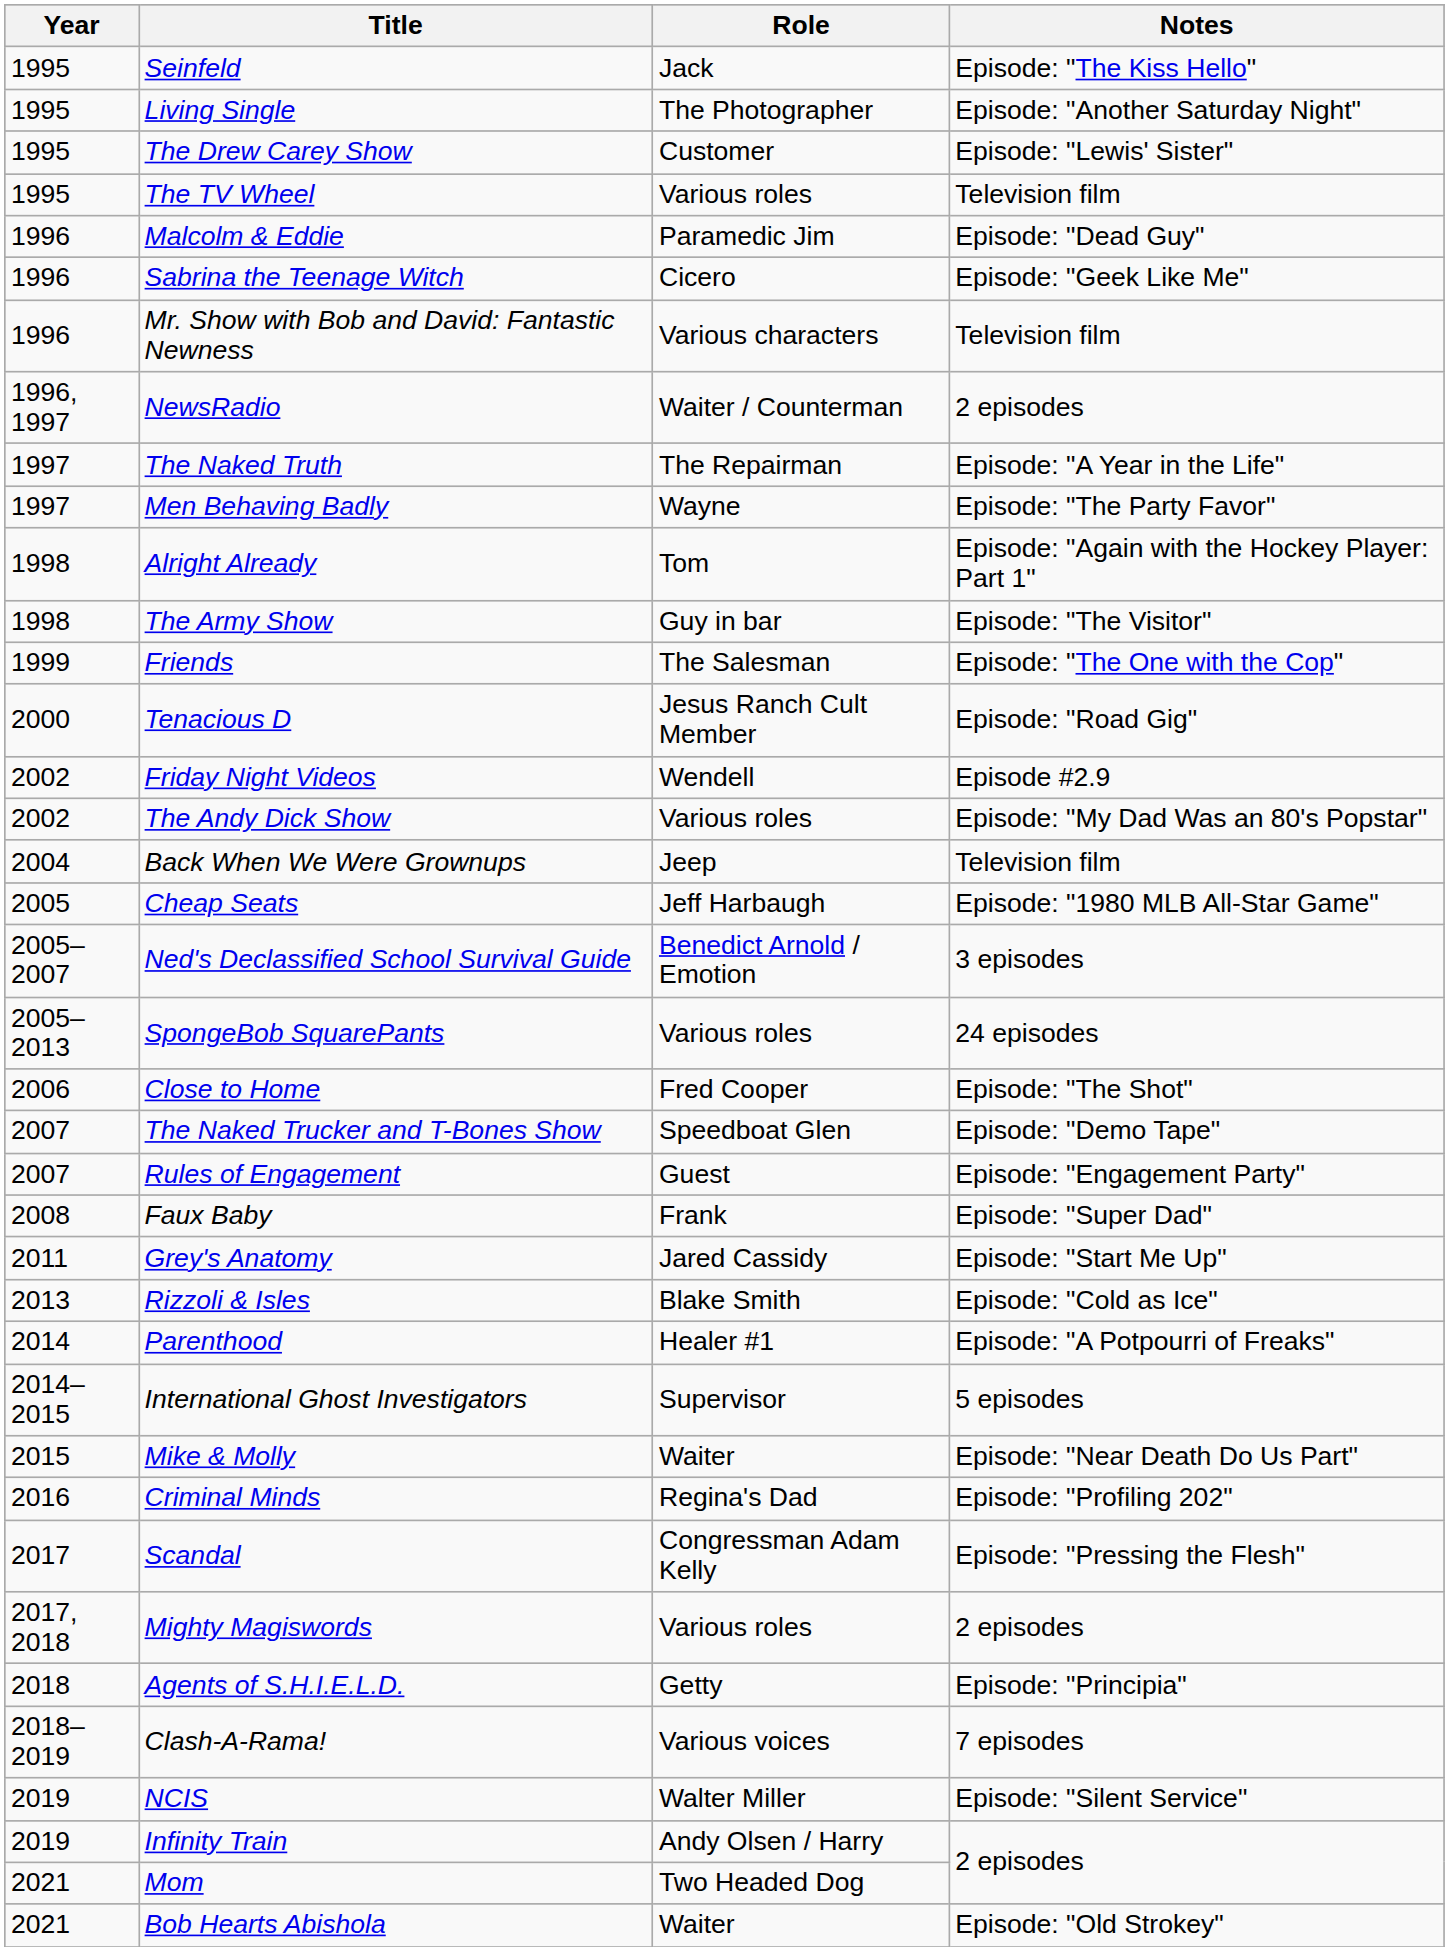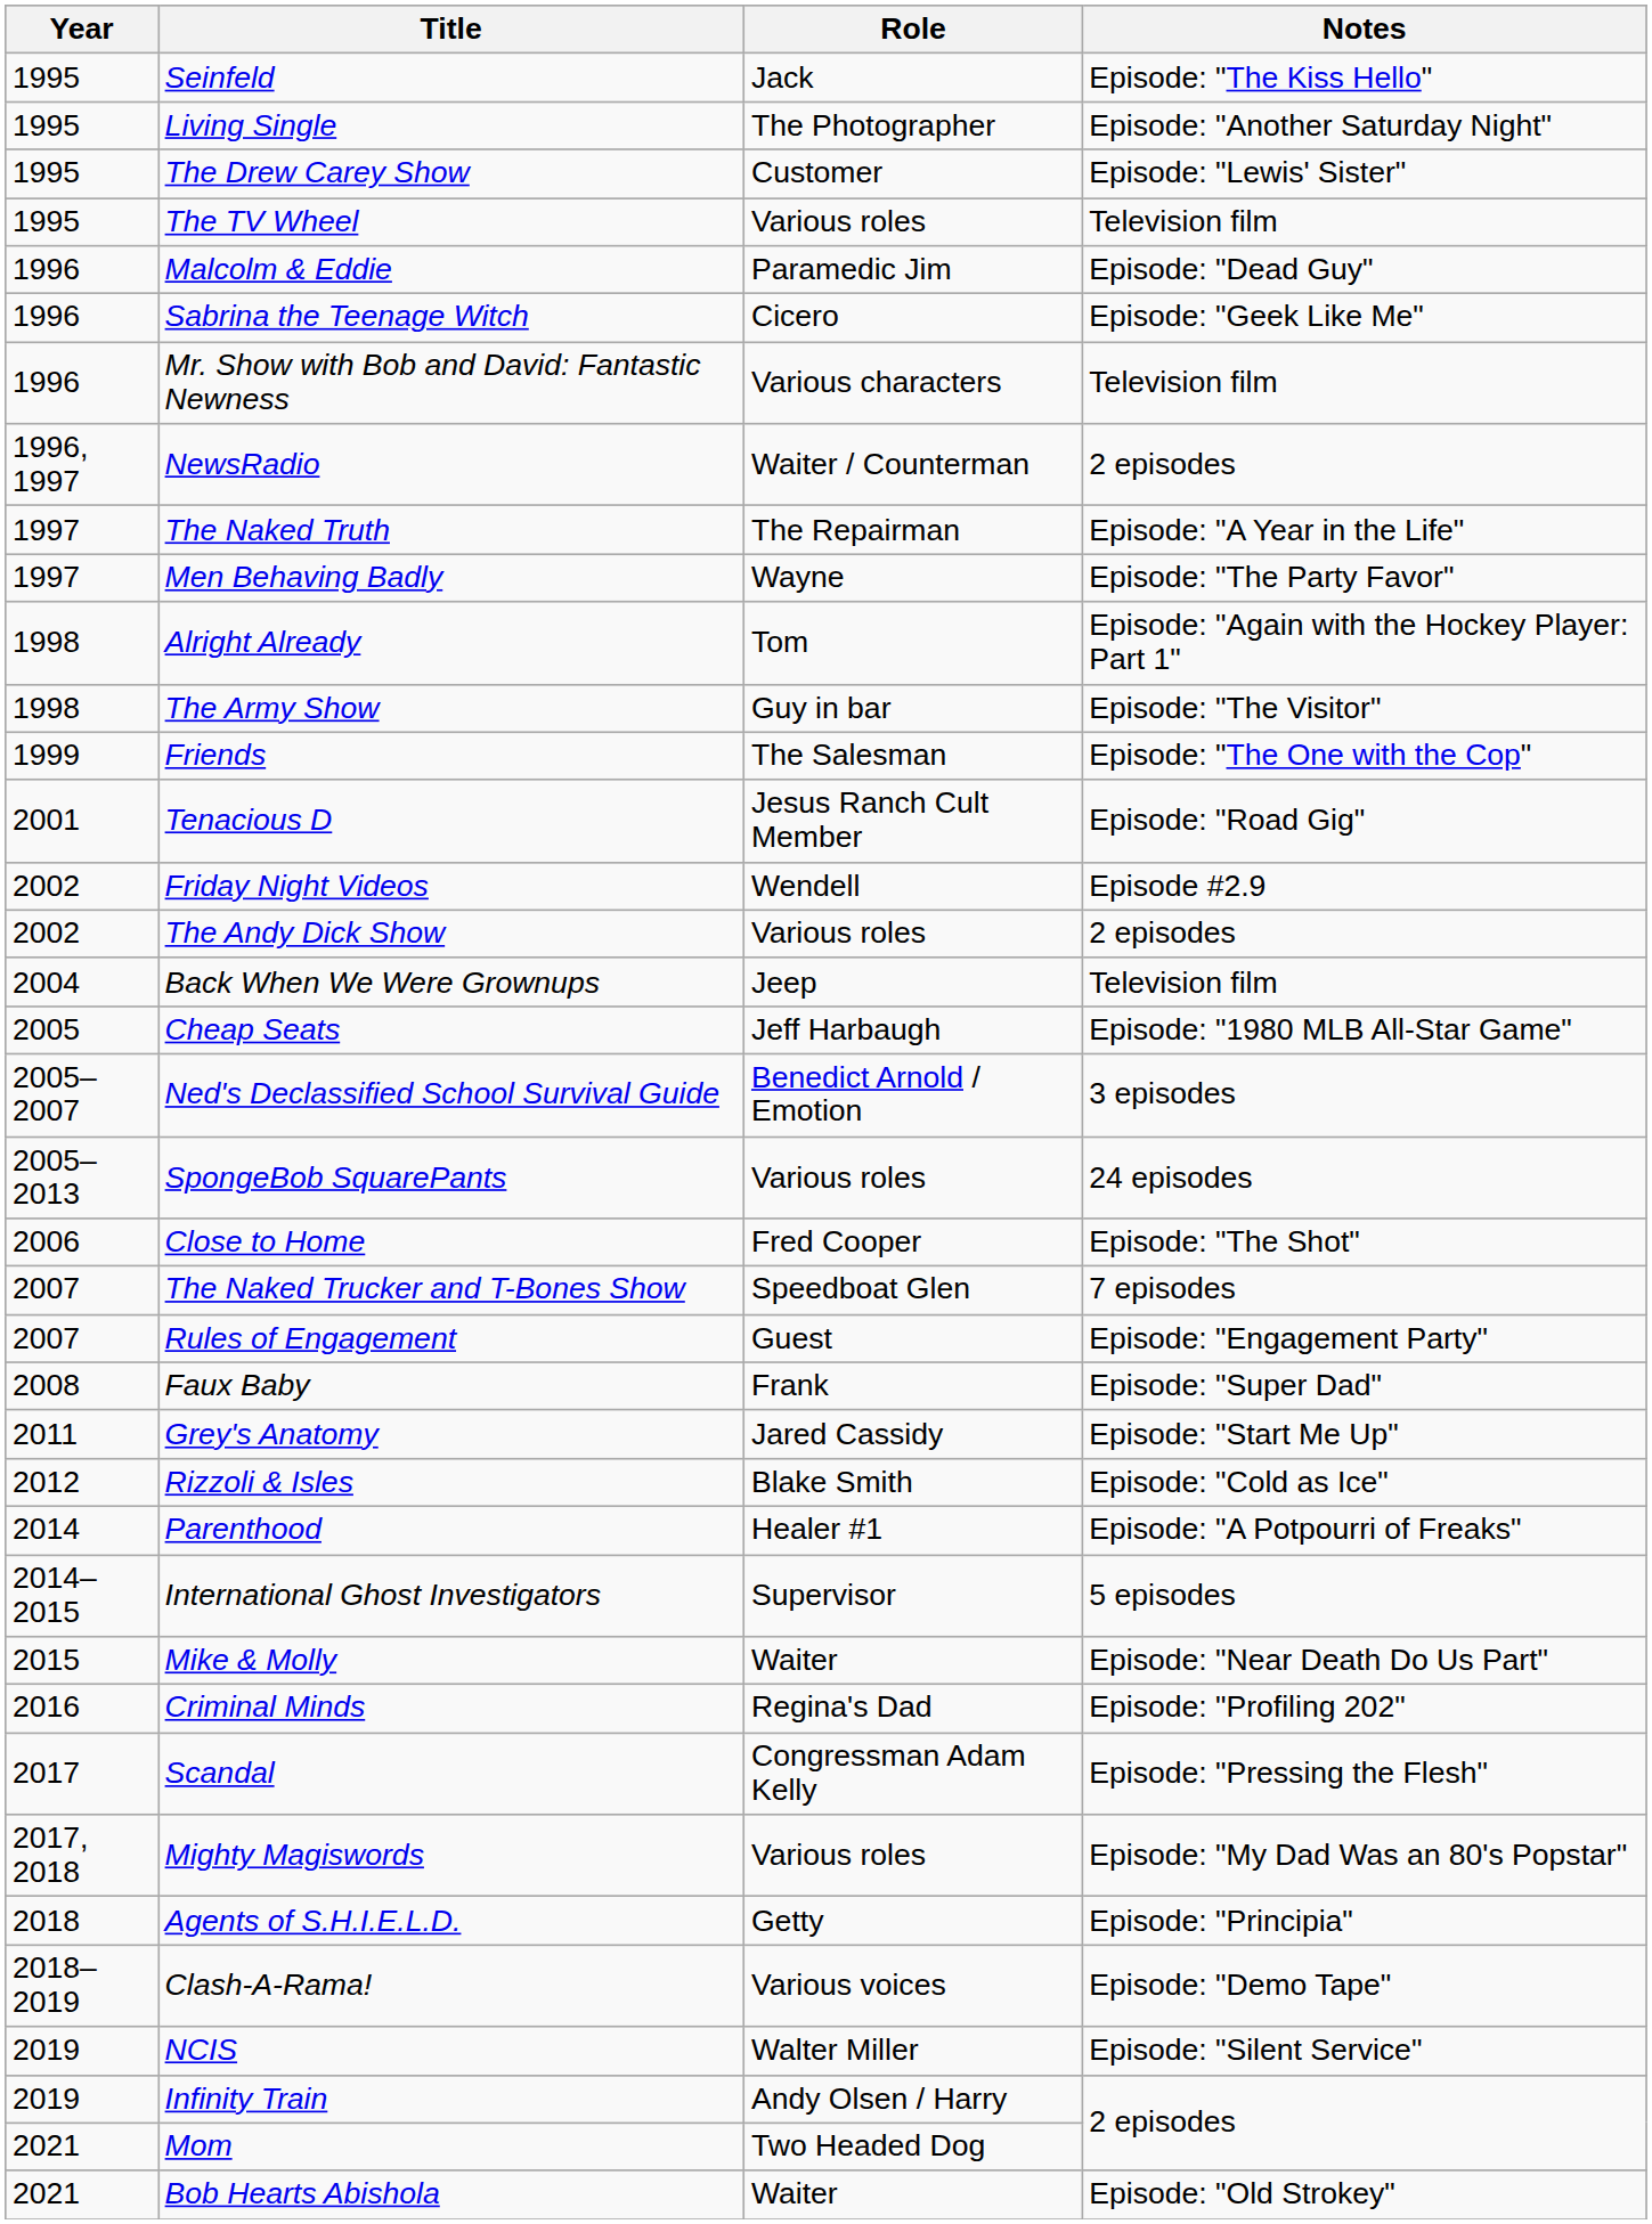Tenacious D | Year: 2000 -> 2001
The Andy Dick Show | Notes: Episode: "My Dad Was an 80's Popstar" -> 2 episodes
The Naked Trucker and T-Bones Show | Notes: Episode: "Demo Tape" -> 7 episodes
Rizzoli & Isles | Year: 2013 -> 2012
Mighty Magiswords | Notes: 2 episodes -> Episode: "My Dad Was an 80's Popstar"
Clash-A-Rama! | Notes: 7 episodes -> Episode: "Demo Tape"
